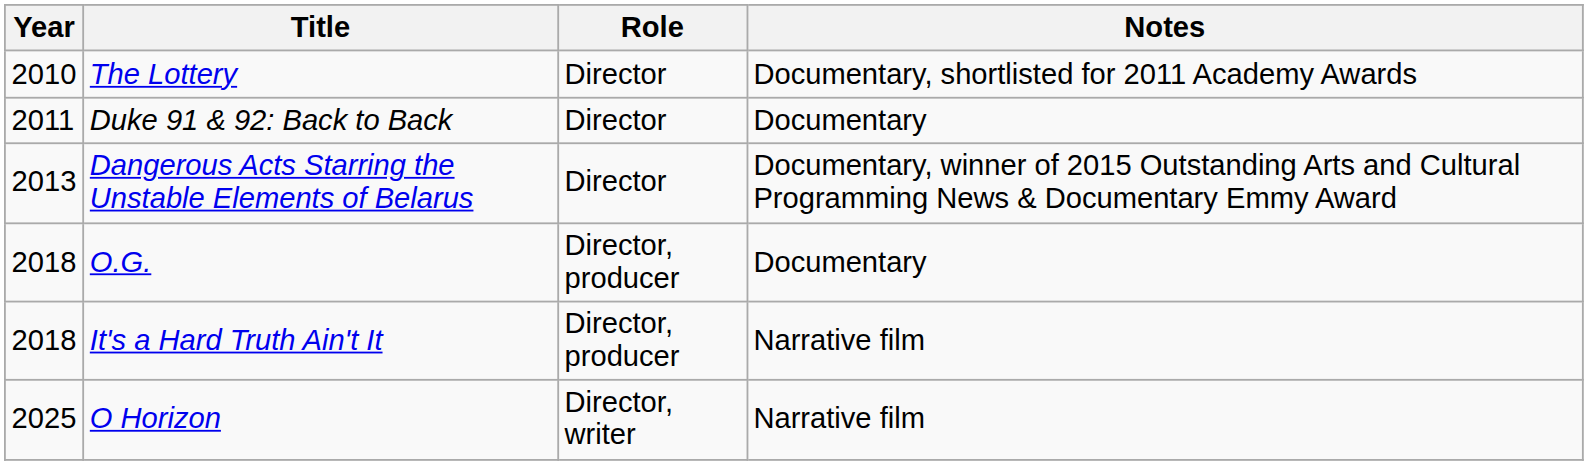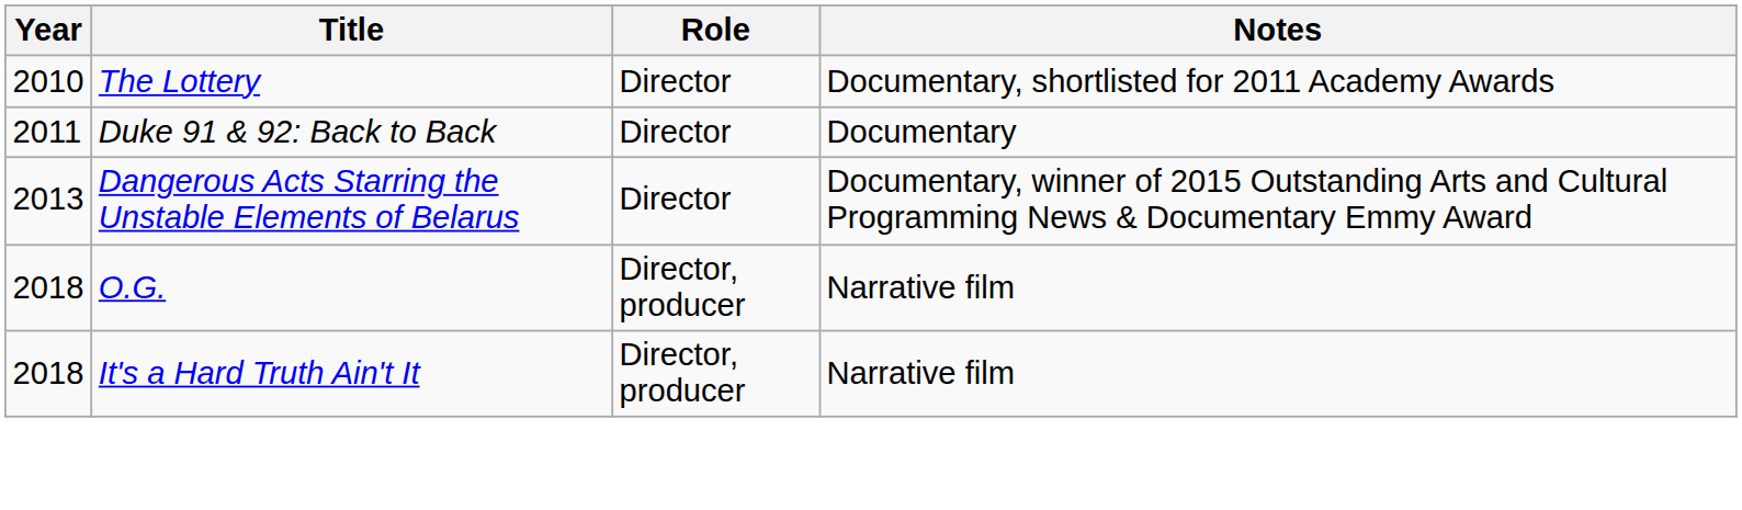O.G. | Notes: Documentary -> Narrative film
- row: 2025 | O Horizon | Director, writer | Narrative film
